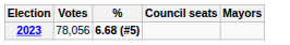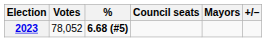+ column: +/–
2023 | Votes: 78,056 -> 78,052
